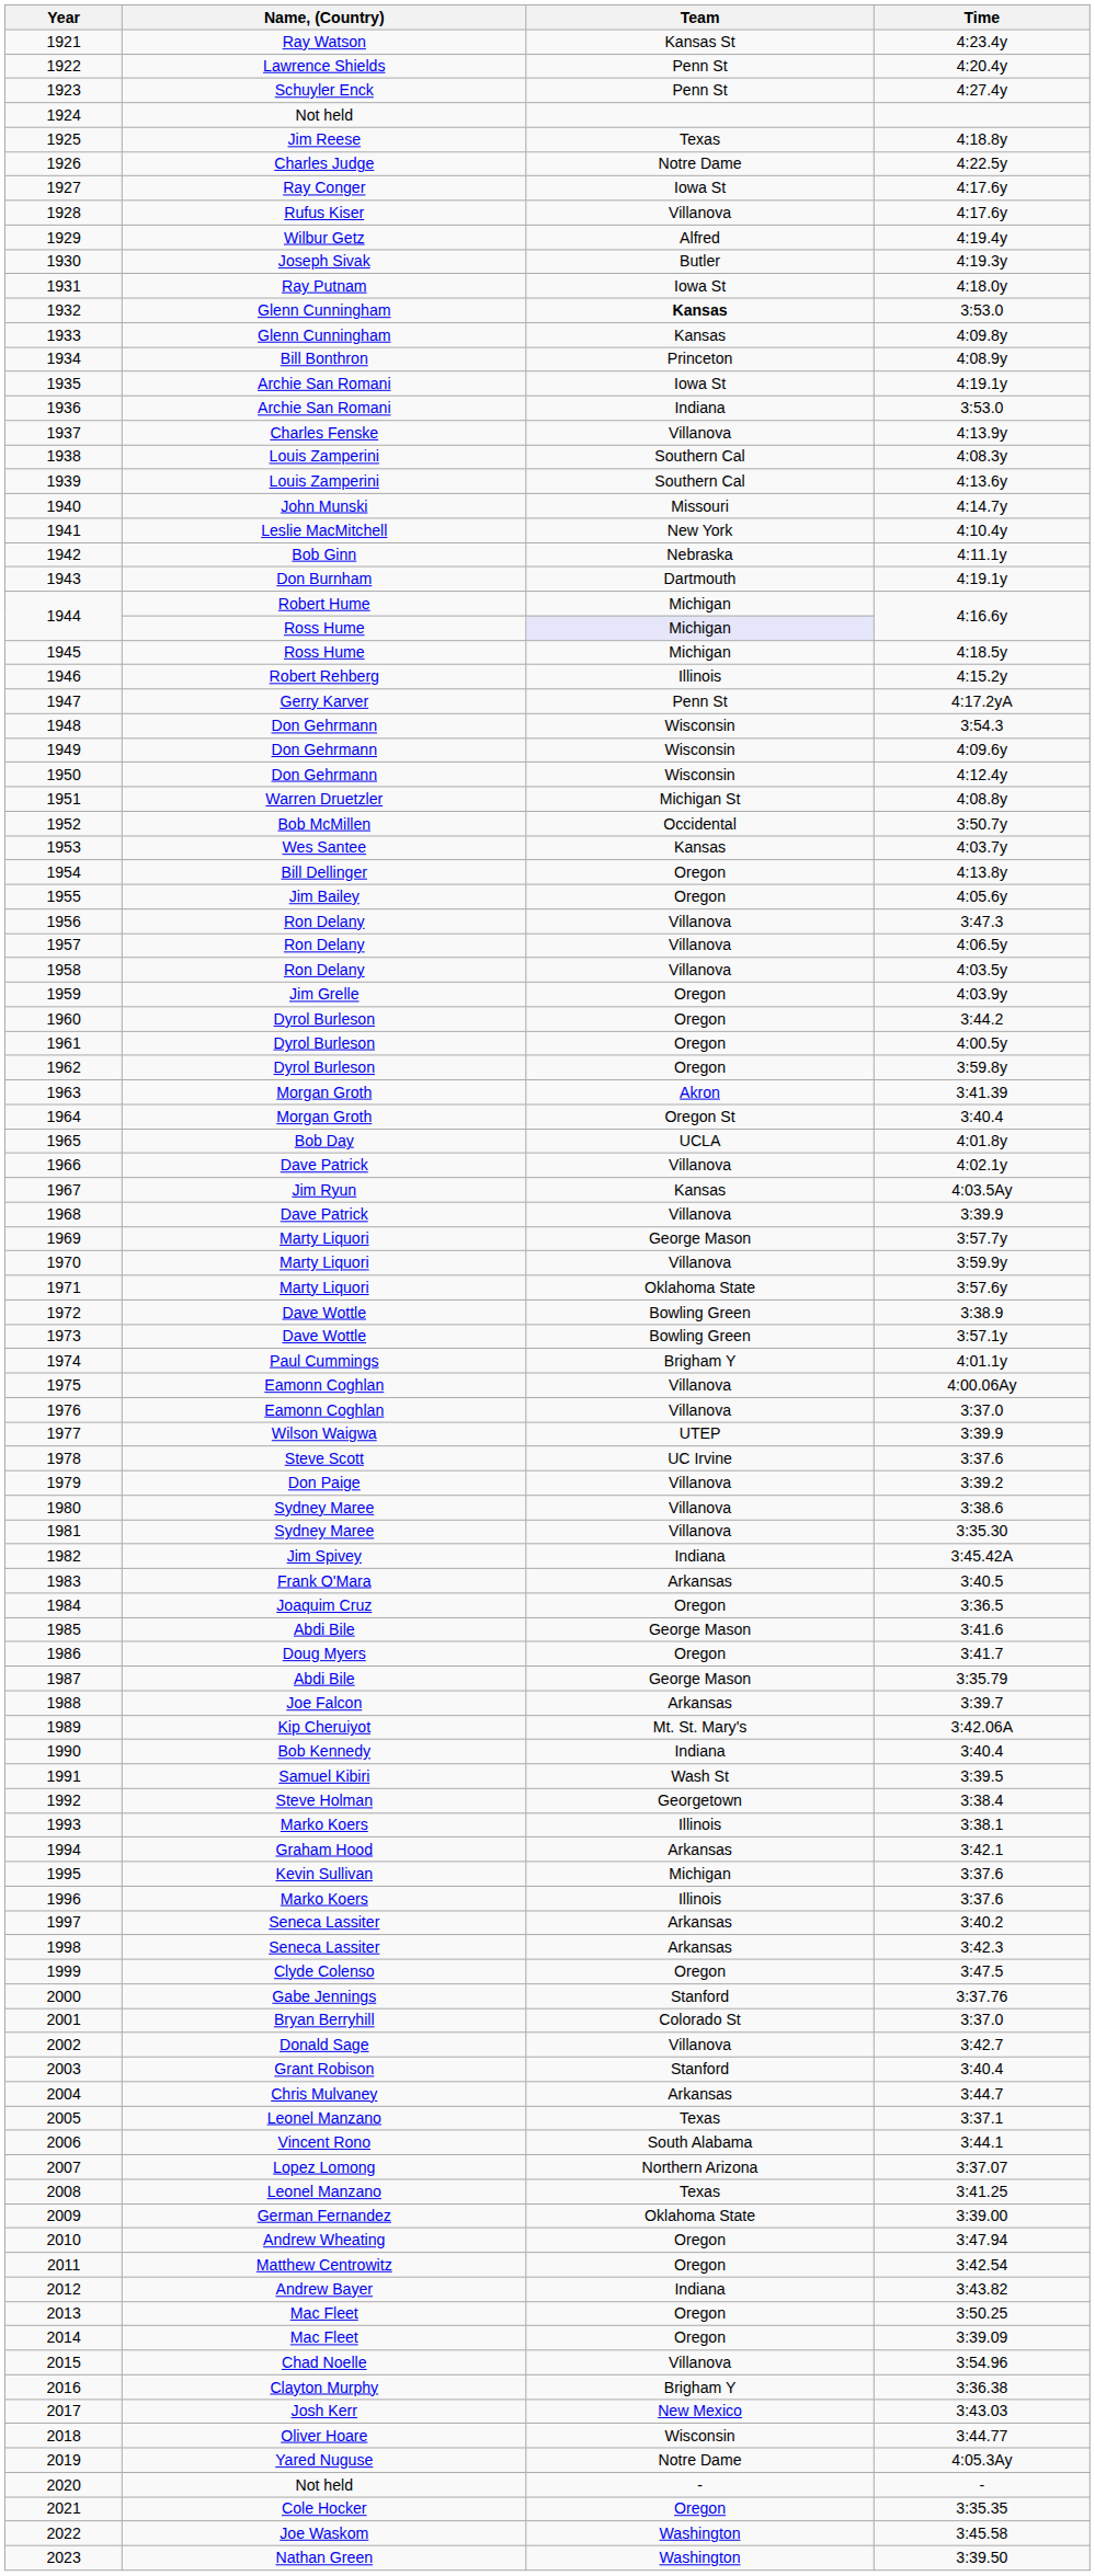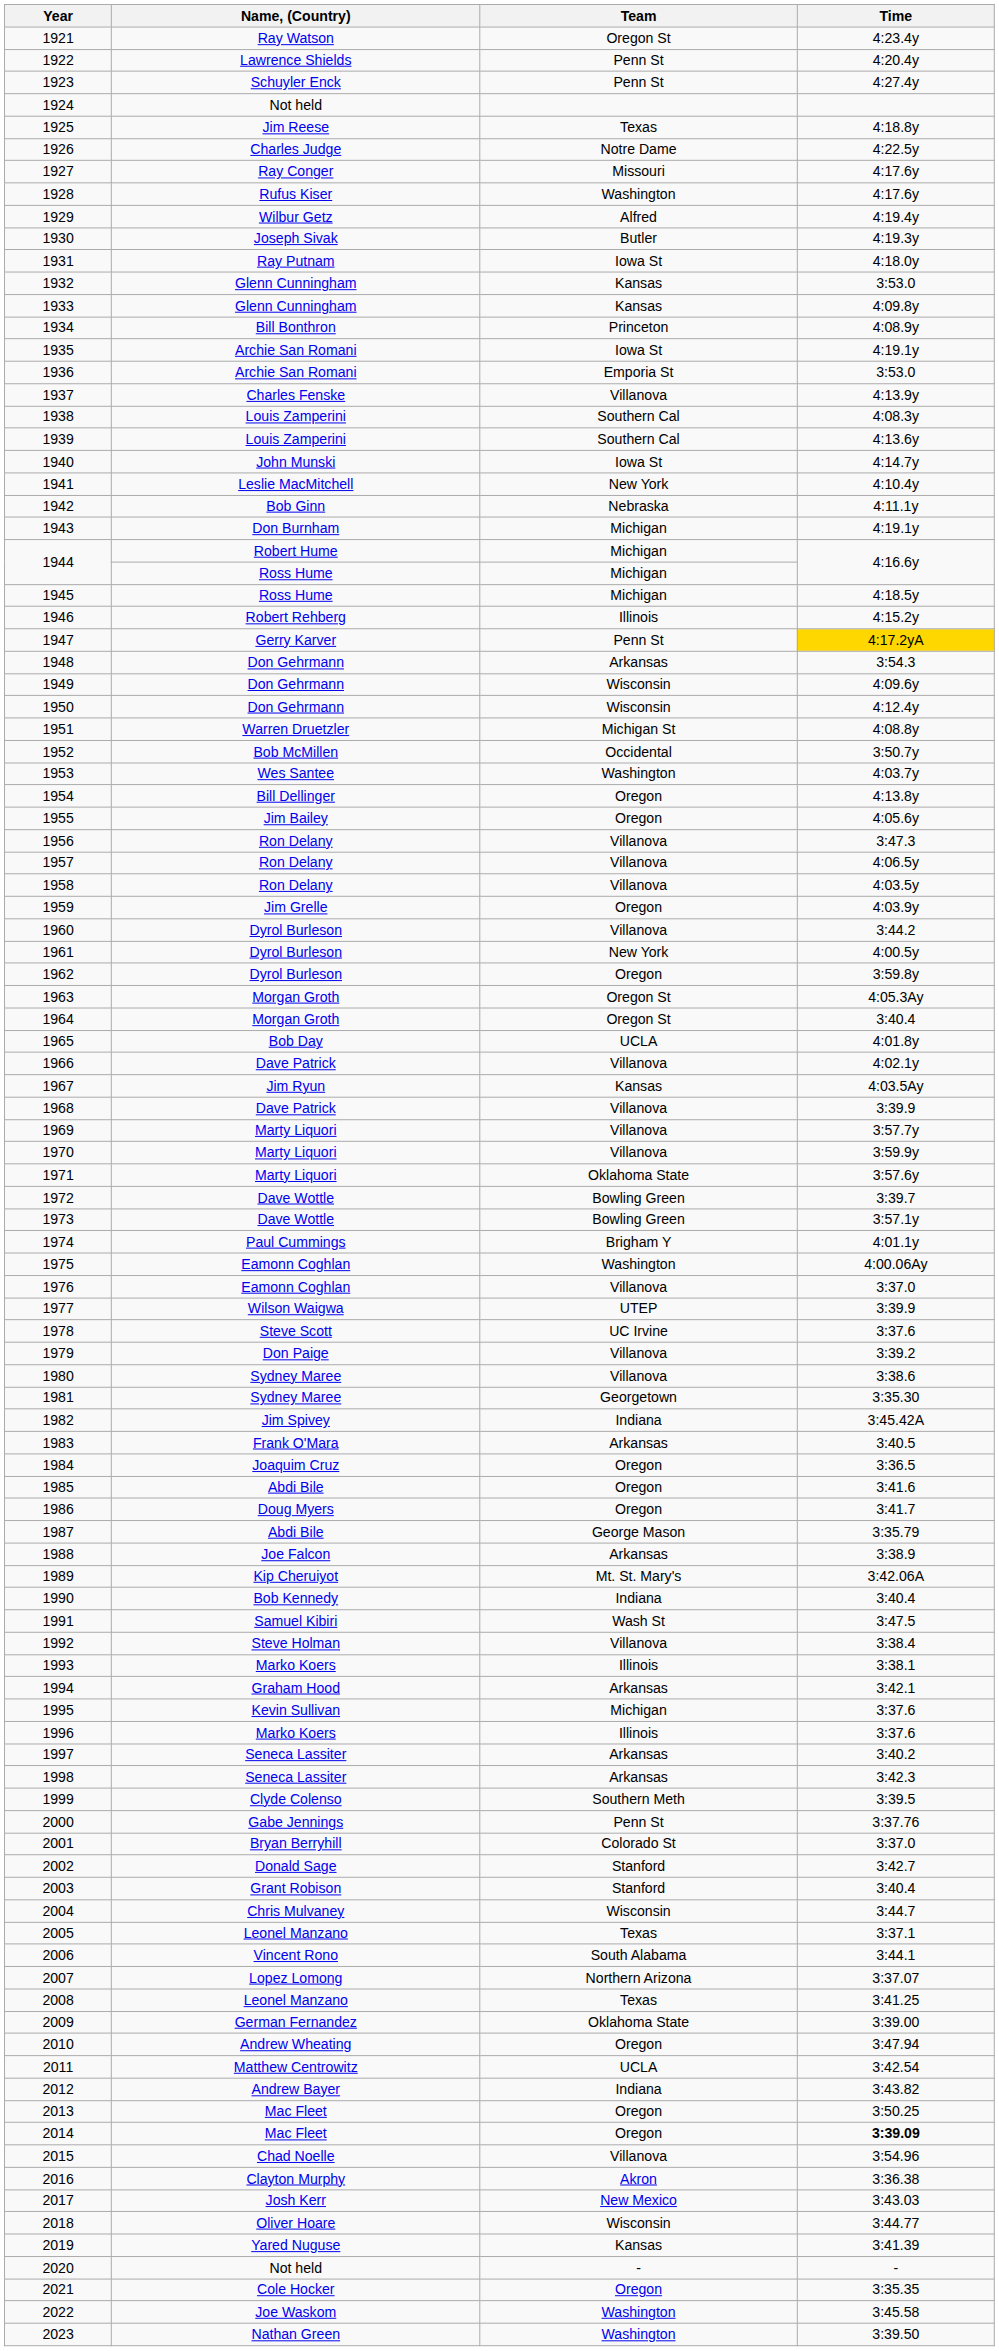1921 | Team: Kansas St -> Oregon St
1927 | Team: Iowa St -> Missouri
1928 | Team: Villanova -> Washington
1932 | Team: bold -> normal
1936 | Team: Indiana -> Emporia St
1940 | Team: Missouri -> Iowa St
1943 | Team: Dartmouth -> Michigan
1944 / Ross Hume | Team: lavender background -> no background
1947 | Time: no background -> gold background
1948 | Team: Wisconsin -> Arkansas
1953 | Team: Kansas -> Washington
1960 | Team: Oregon -> Villanova
1961 | Team: Oregon -> New York
1963 | Team: Akron -> Oregon St
1963 | Time: 3:41.39 -> 4:05.3Ay
1969 | Team: George Mason -> Villanova
1972 | Time: 3:38.9 -> 3:39.7
1975 | Team: Villanova -> Washington
1981 | Team: Villanova -> Georgetown
1985 | Team: George Mason -> Oregon
1988 | Time: 3:39.7 -> 3:38.9
1991 | Time: 3:39.5 -> 3:47.5
1992 | Team: Georgetown -> Villanova
1999 | Team: Oregon -> Southern Meth
1999 | Time: 3:47.5 -> 3:39.5
2000 | Team: Stanford -> Penn St
2002 | Team: Villanova -> Stanford
2004 | Team: Arkansas -> Wisconsin
2011 | Team: Oregon -> UCLA
2014 | Time: normal -> bold
2016 | Team: Brigham Y -> Akron
2019 | Team: Notre Dame -> Kansas
2019 | Time: 4:05.3Ay -> 3:41.39
